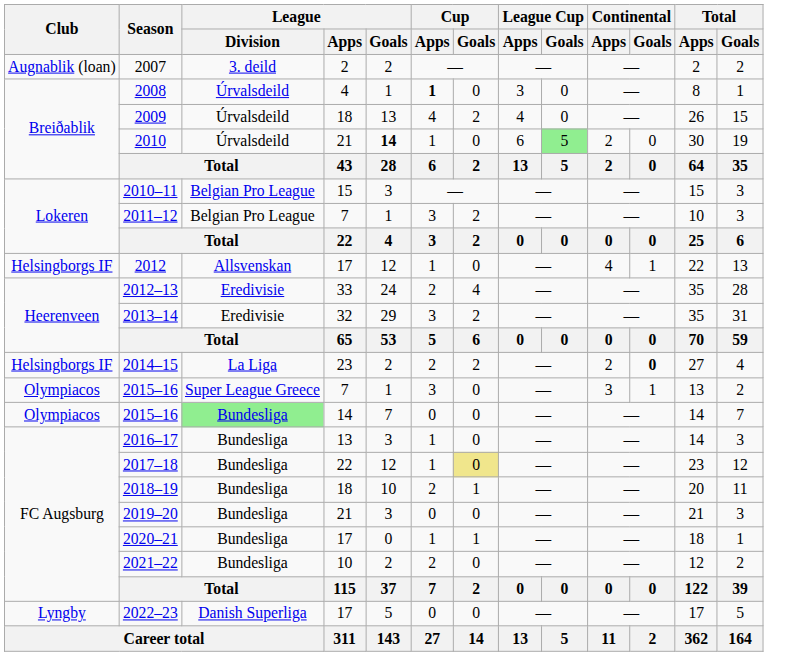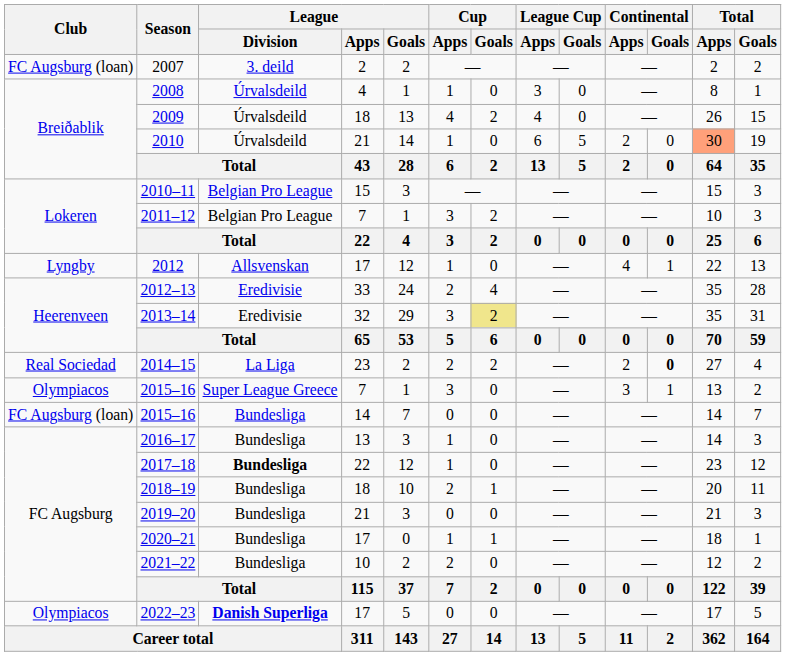2007 | Club: Augnablik (loan) -> FC Augsburg (loan)
2008 | Cup / Apps: bold -> normal
2010 | League / Goals: bold -> normal
2010 | League Cup / Goals: lightgreen background -> no background
2010 | Total / Apps: no background -> lightsalmon background
2012 | Club: Helsingborgs IF -> Lyngby
2013–14 | Cup / Goals: no background -> khaki background
2014–15 | Club: Helsingborgs IF -> Real Sociedad
2015–16 / 14 | Club: Olympiacos -> FC Augsburg (loan)
2015–16 / 14 | League / Division: lightgreen background -> no background
2017–18 | League / Division: normal -> bold
2017–18 | Cup / Goals: khaki background -> no background
2022–23 | Club: Lyngby -> Olympiacos
2022–23 | League / Division: normal -> bold
